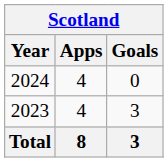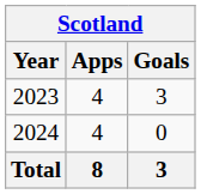rows swapped: 2023 <-> 2024
